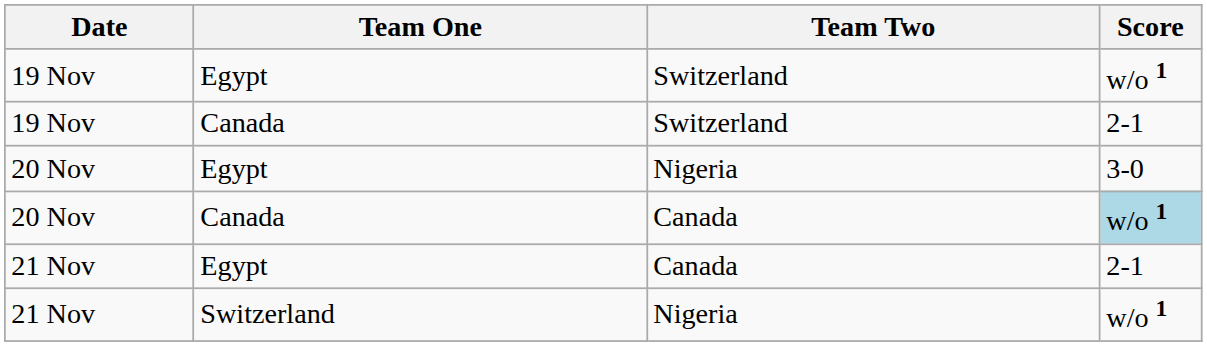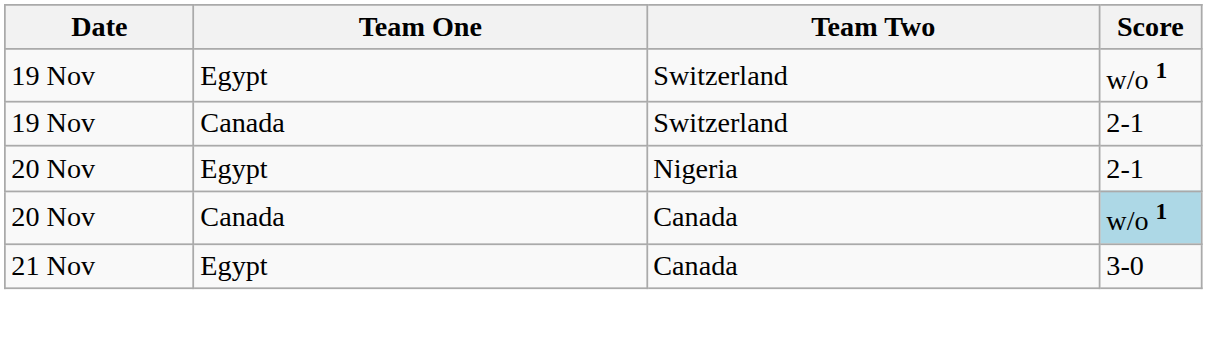20 Nov / Egypt | Score: 3-0 -> 2-1
21 Nov / Egypt | Score: 2-1 -> 3-0
- row: 21 Nov | Switzerland | Nigeria | w/o 1
